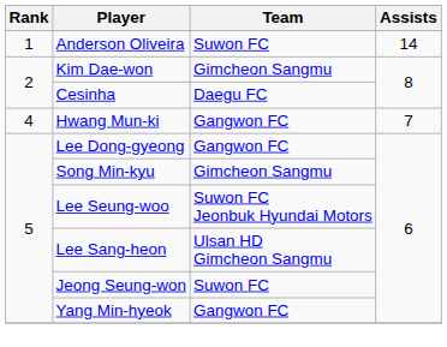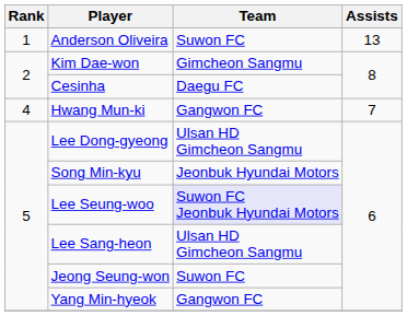Anderson Oliveira | Assists: 14 -> 13
Lee Dong-gyeong | Team: Gangwon FC -> Ulsan HD Gimcheon Sangmu
Song Min-kyu | Team: Gimcheon Sangmu -> Jeonbuk Hyundai Motors
Lee Seung-woo | Team: no background -> lavender background
